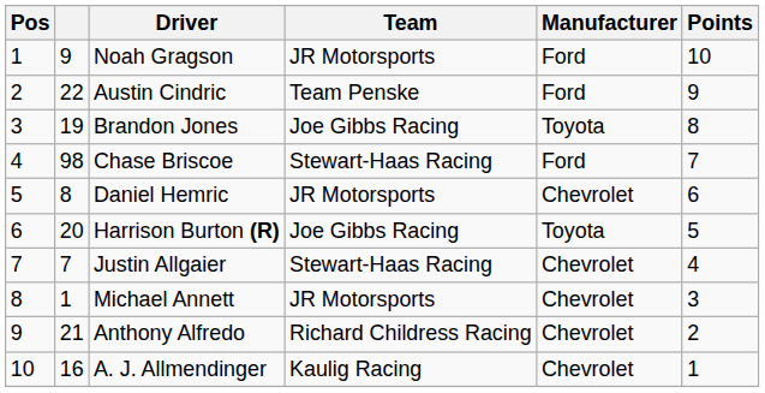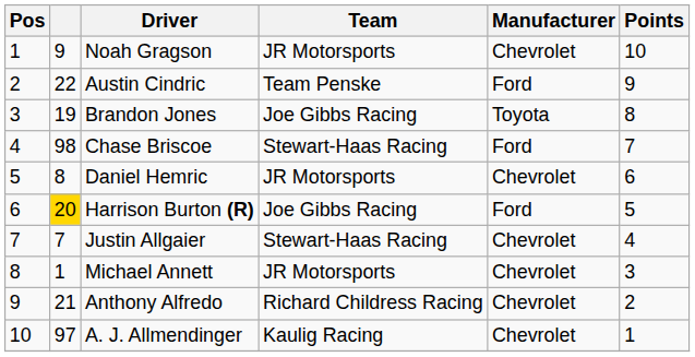Noah Gragson | Manufacturer: Ford -> Chevrolet
Harrison Burton (R) | column 2: no background -> gold background
Harrison Burton (R) | Manufacturer: Toyota -> Ford
A. J. Allmendinger | column 2: 16 -> 97
